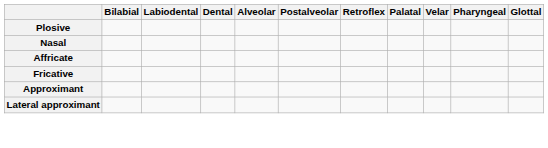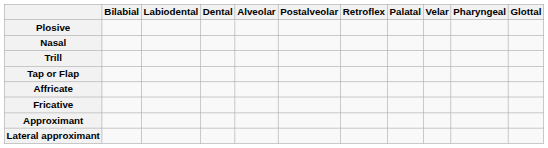+ row: Trill
+ row: Tap or Flap
